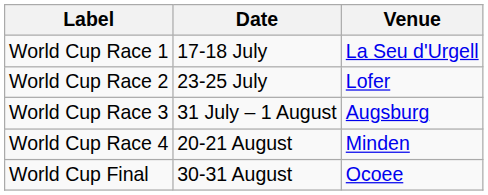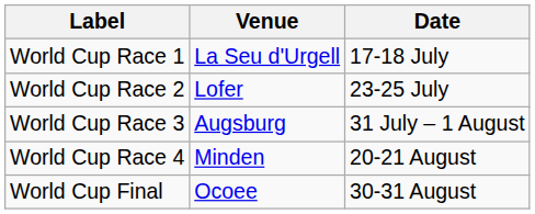columns swapped: Venue <-> Date
